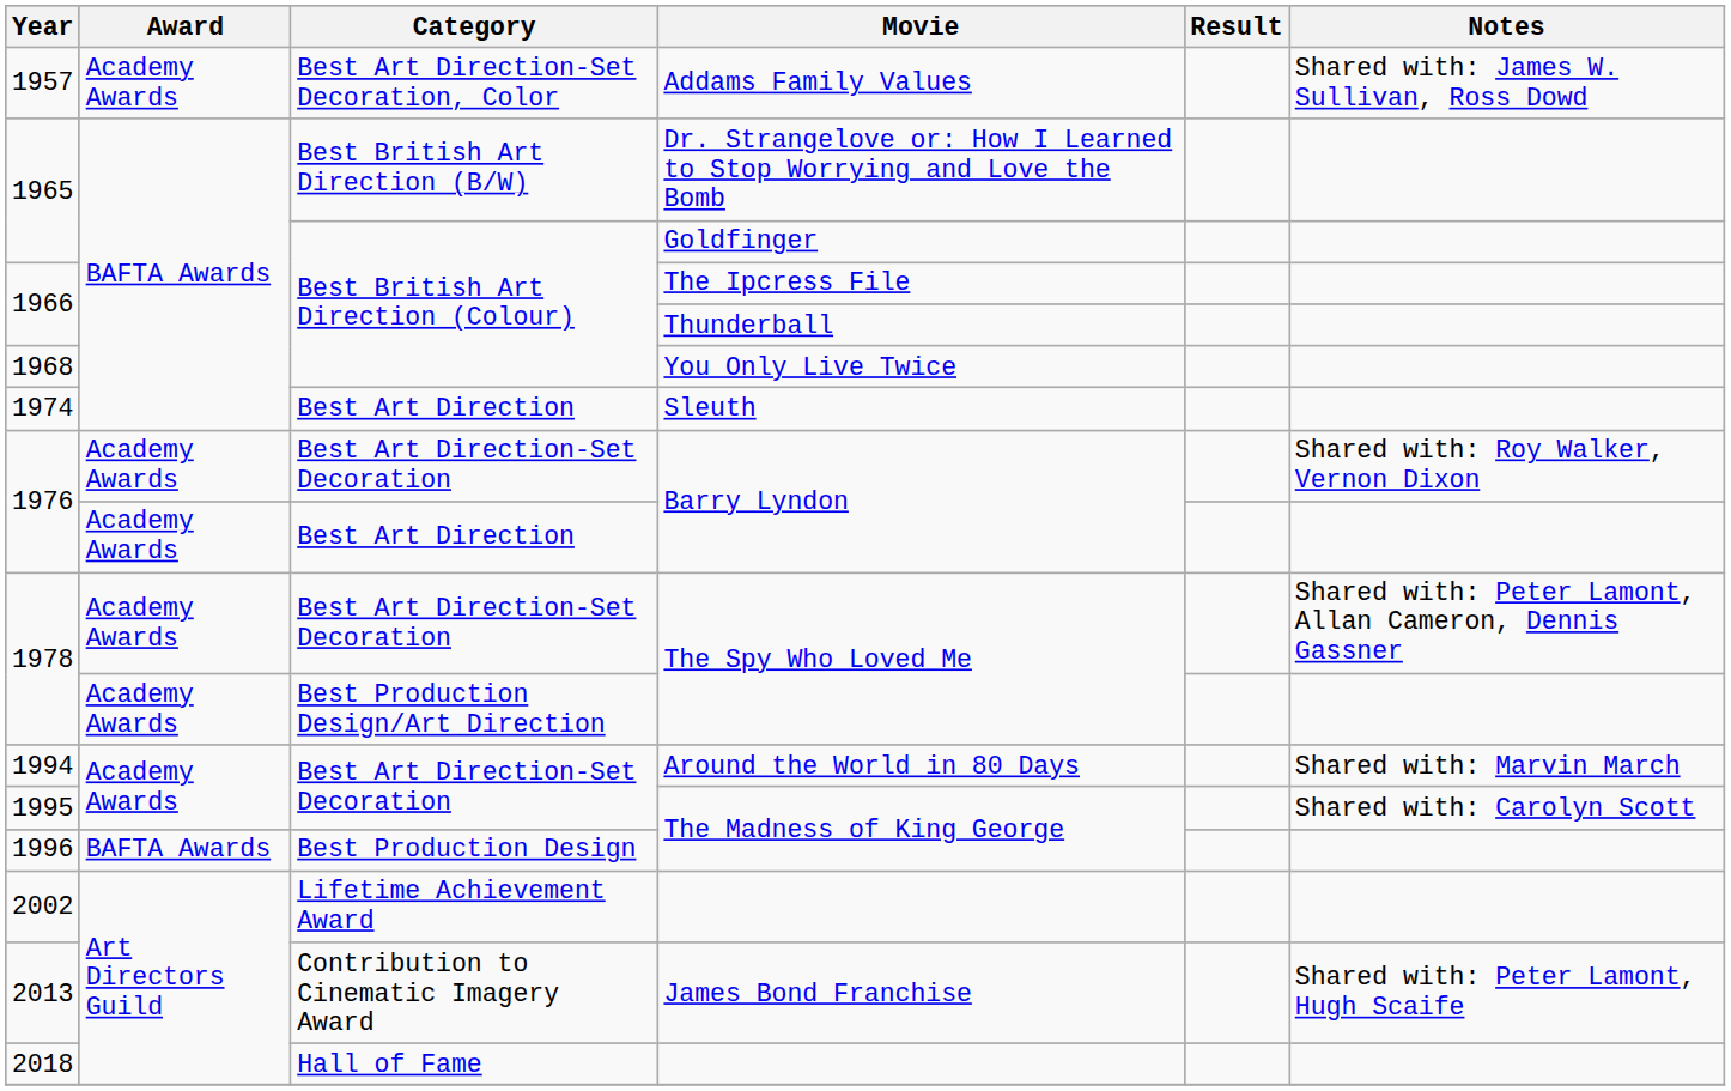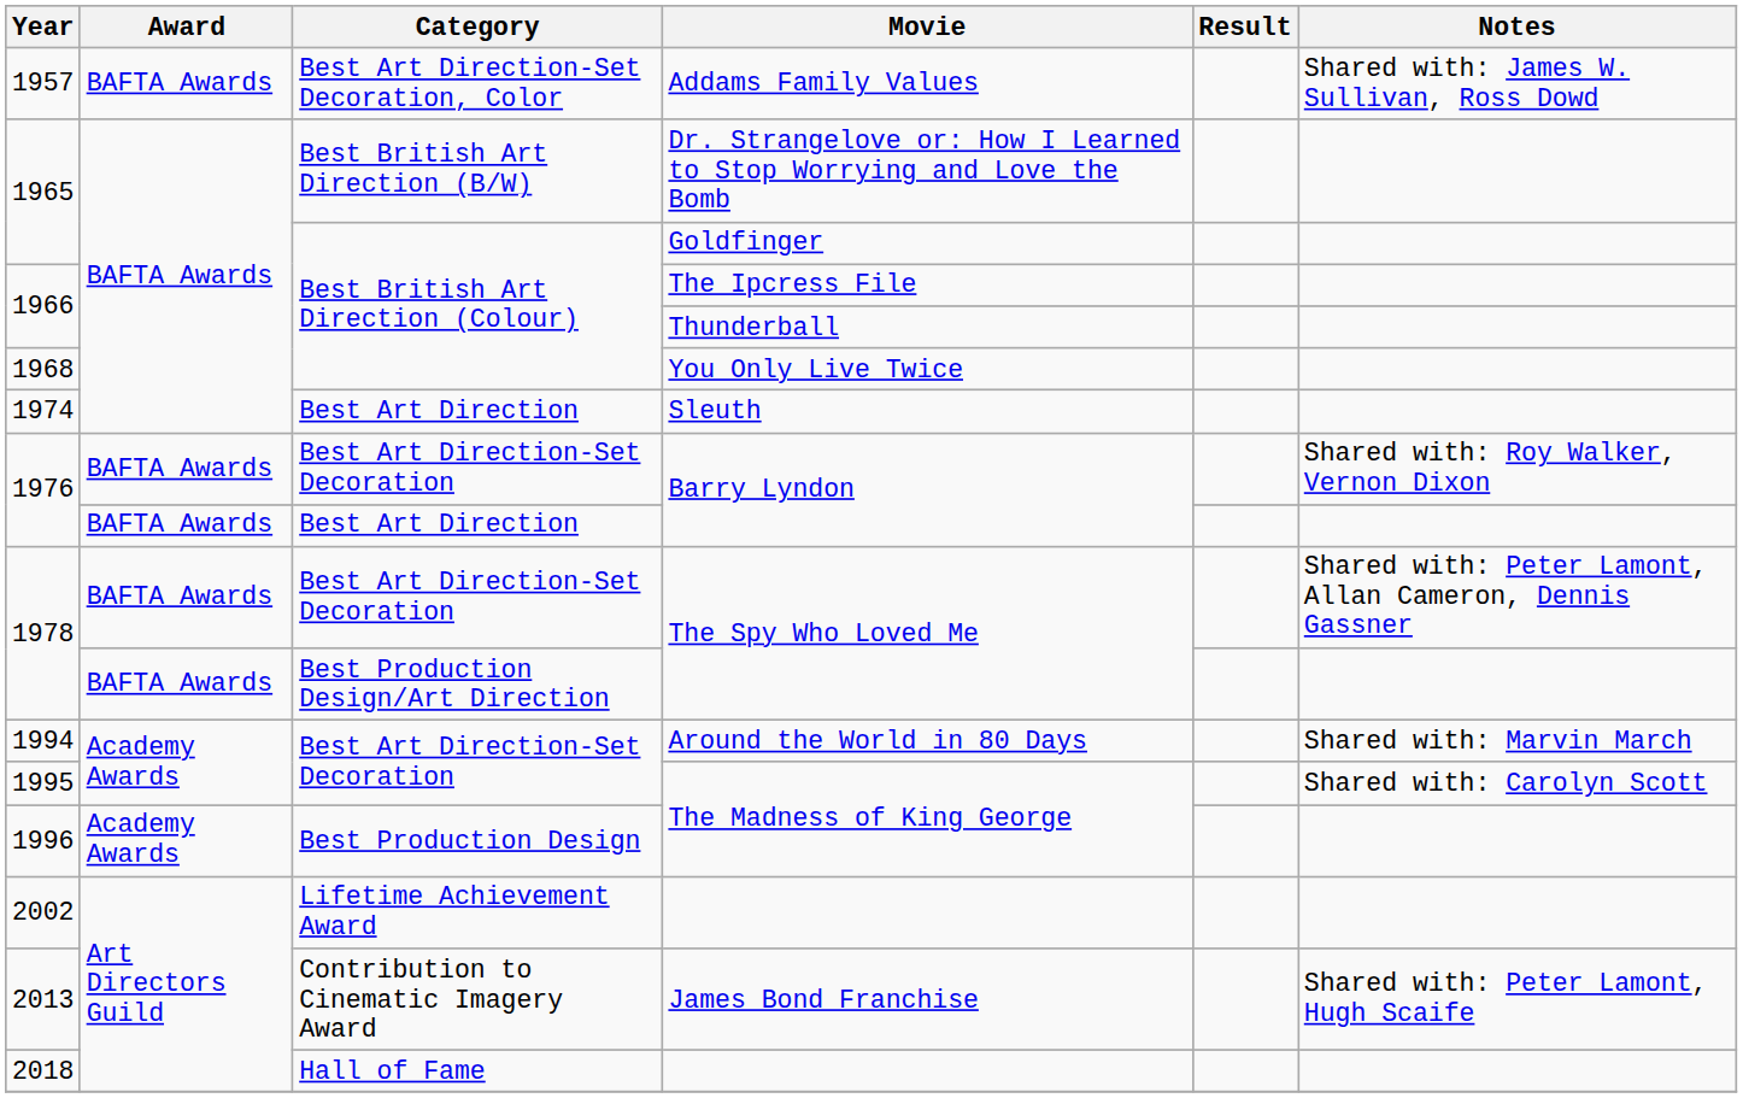1957 | Award: Academy Awards -> BAFTA Awards
1976 / Best Art Direction-Set Decoration | Award: Academy Awards -> BAFTA Awards
1976 / Best Art Direction | Award: Academy Awards -> BAFTA Awards
1978 / Best Art Direction-Set Decoration | Award: Academy Awards -> BAFTA Awards
1978 / Best Production Design/Art Direction | Award: Academy Awards -> BAFTA Awards
1996 | Award: BAFTA Awards -> Academy Awards
